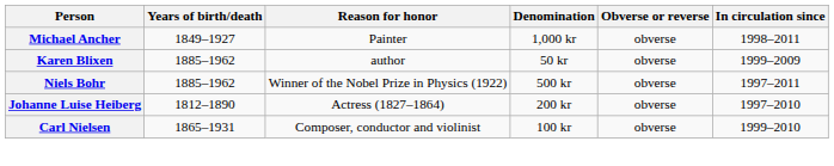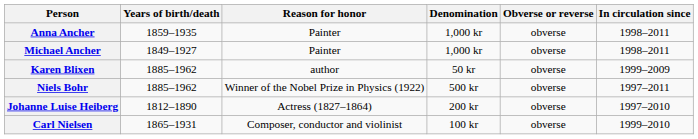+ row: Anna Ancher | 1859–1935 | Painter | 1,000 kr | obverse | 1998–2011
